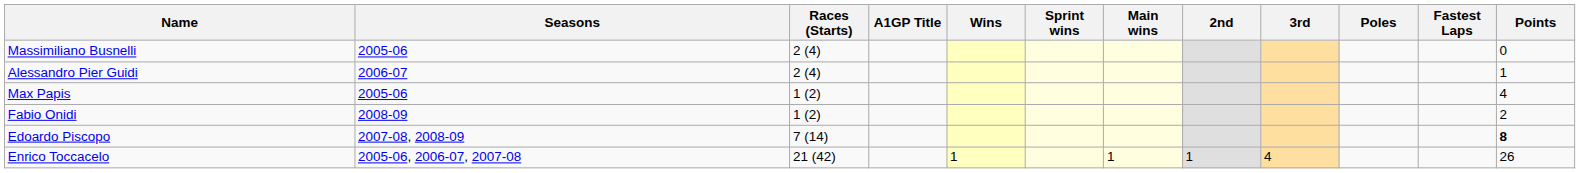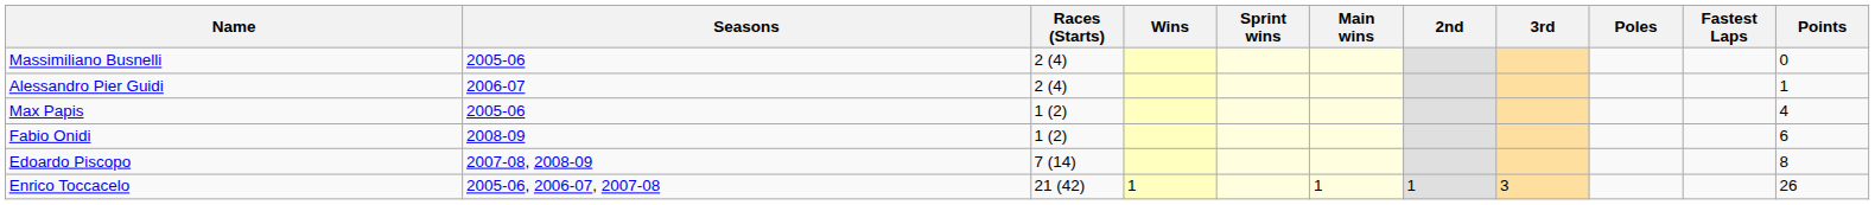- column: A1GP Title
Fabio Onidi | Points: 2 -> 6
Edoardo Piscopo | Points: bold -> normal
Enrico Toccacelo | 3rd: 4 -> 3
